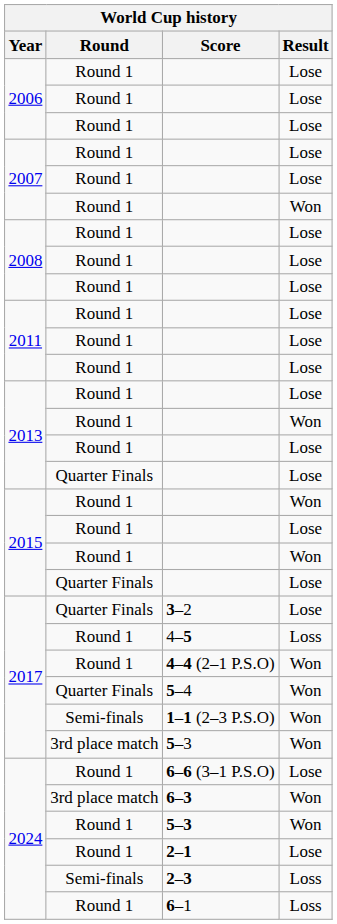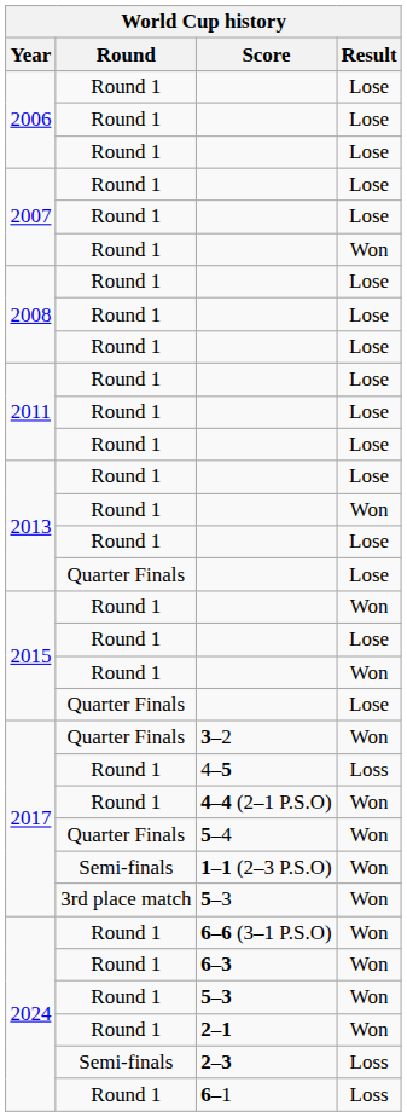3–2 | Result: Lose -> Won
6–6 (3–1 P.S.O) | Result: Lose -> Won
6–3 | Round: 3rd place match -> Round 1
2–1 | Result: Lose -> Won
